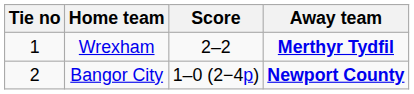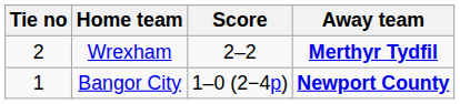Wrexham | Tie no: 1 -> 2
Bangor City | Tie no: 2 -> 1
